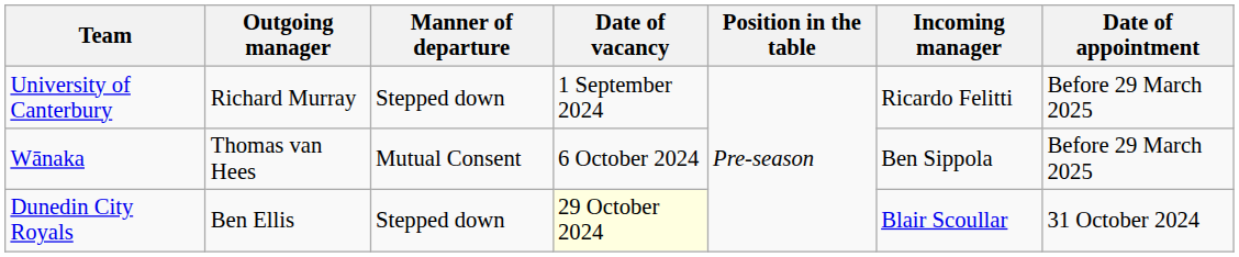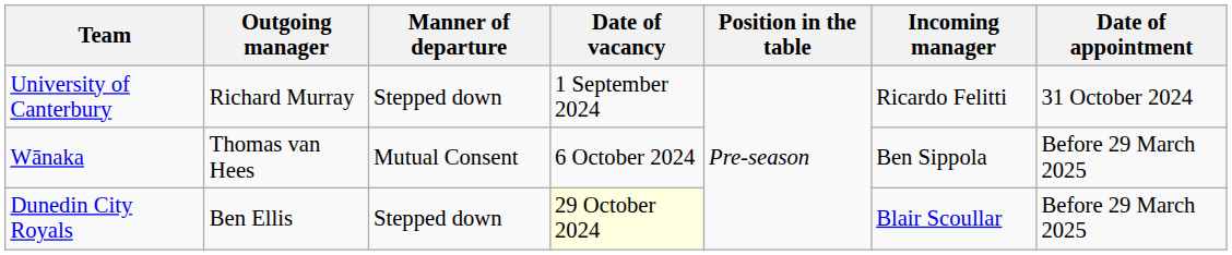University of Canterbury | Date of appointment: Before 29 March 2025 -> 31 October 2024
Dunedin City Royals | Date of appointment: 31 October 2024 -> Before 29 March 2025
